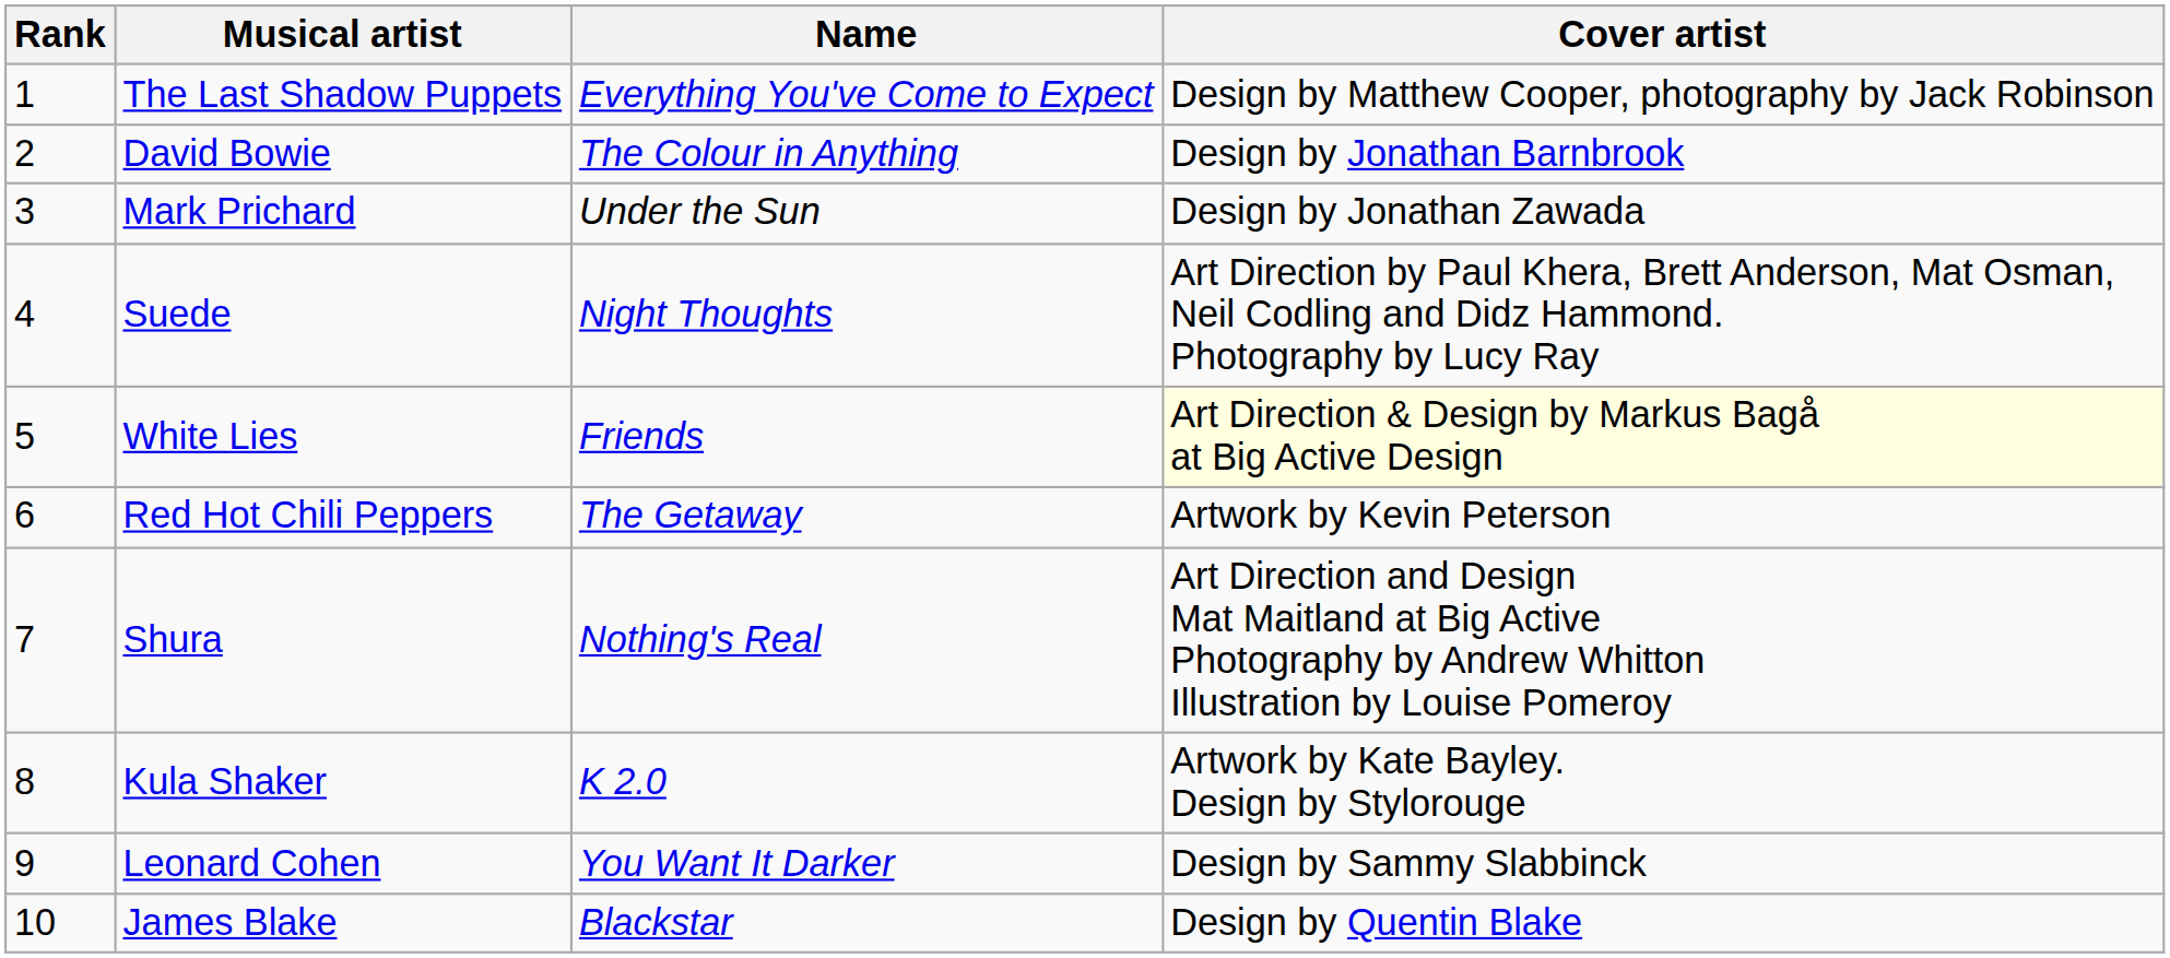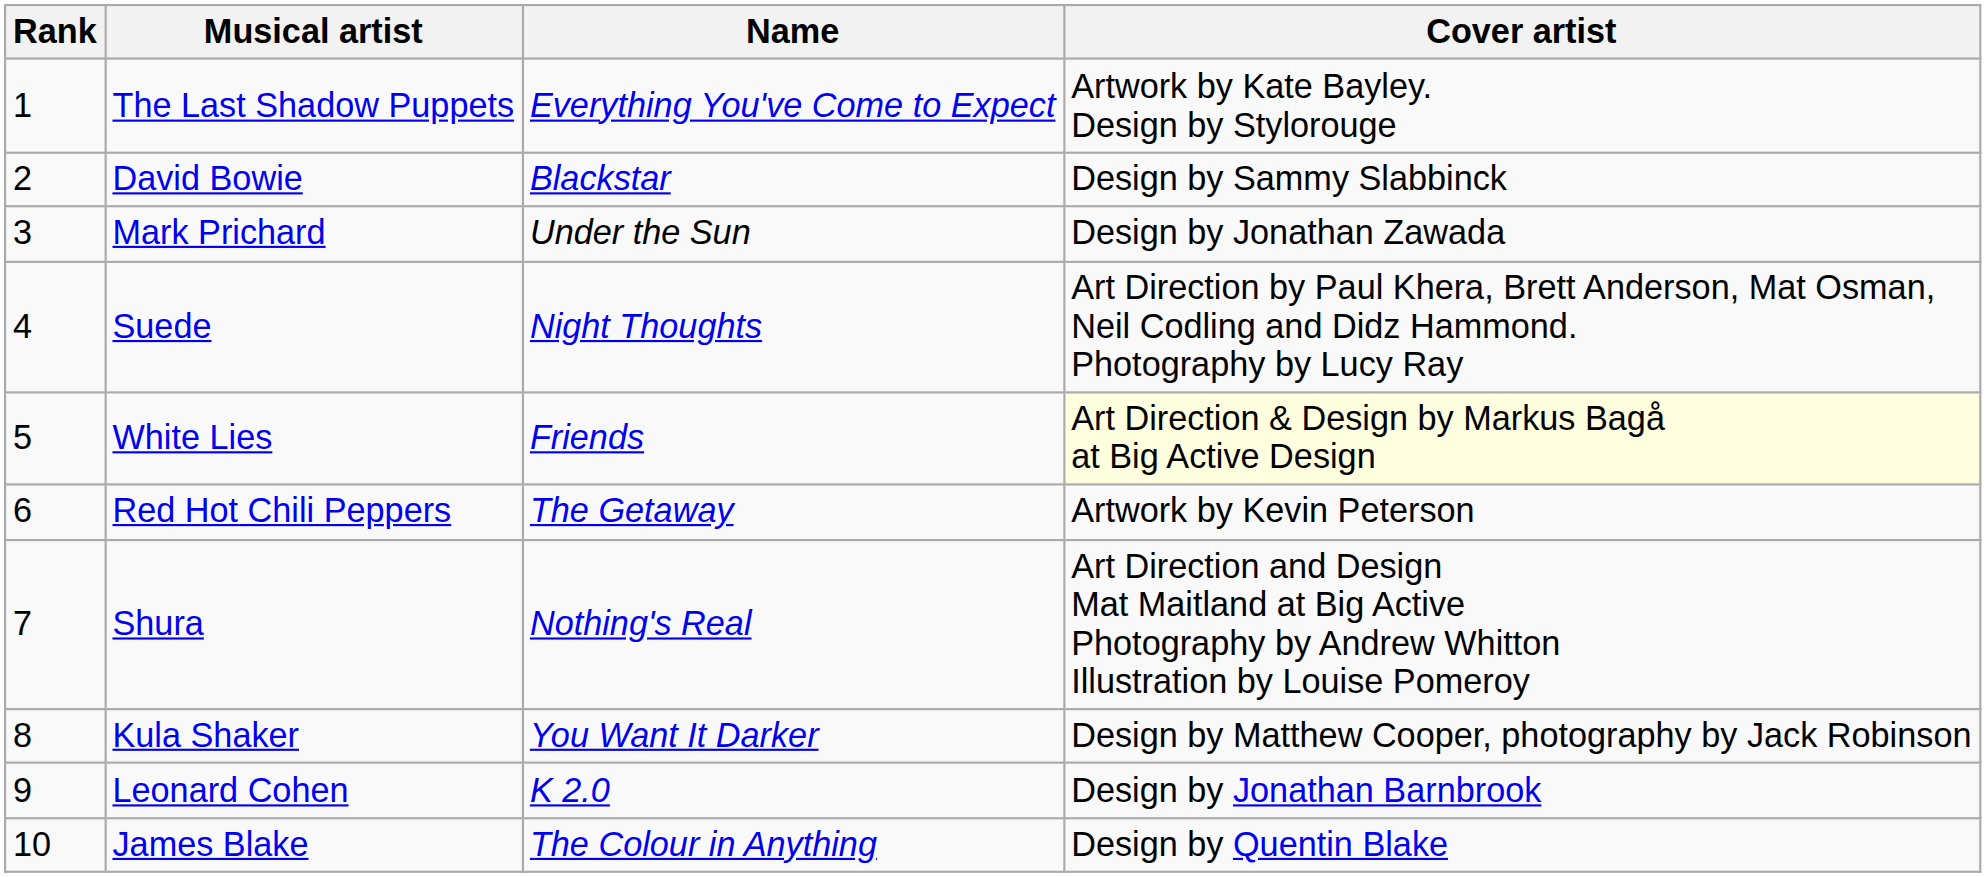The Last Shadow Puppets | Cover artist: Design by Matthew Cooper, photography by Jack Robinson -> Artwork by Kate Bayley. Design by Stylorouge
David Bowie | Name: The Colour in Anything -> Blackstar
David Bowie | Cover artist: Design by Jonathan Barnbrook -> Design by Sammy Slabbinck
Kula Shaker | Name: K 2.0 -> You Want It Darker
Kula Shaker | Cover artist: Artwork by Kate Bayley. Design by Stylorouge -> Design by Matthew Cooper, photography by Jack Robinson
Leonard Cohen | Name: You Want It Darker -> K 2.0
Leonard Cohen | Cover artist: Design by Sammy Slabbinck -> Design by Jonathan Barnbrook
James Blake | Name: Blackstar -> The Colour in Anything
